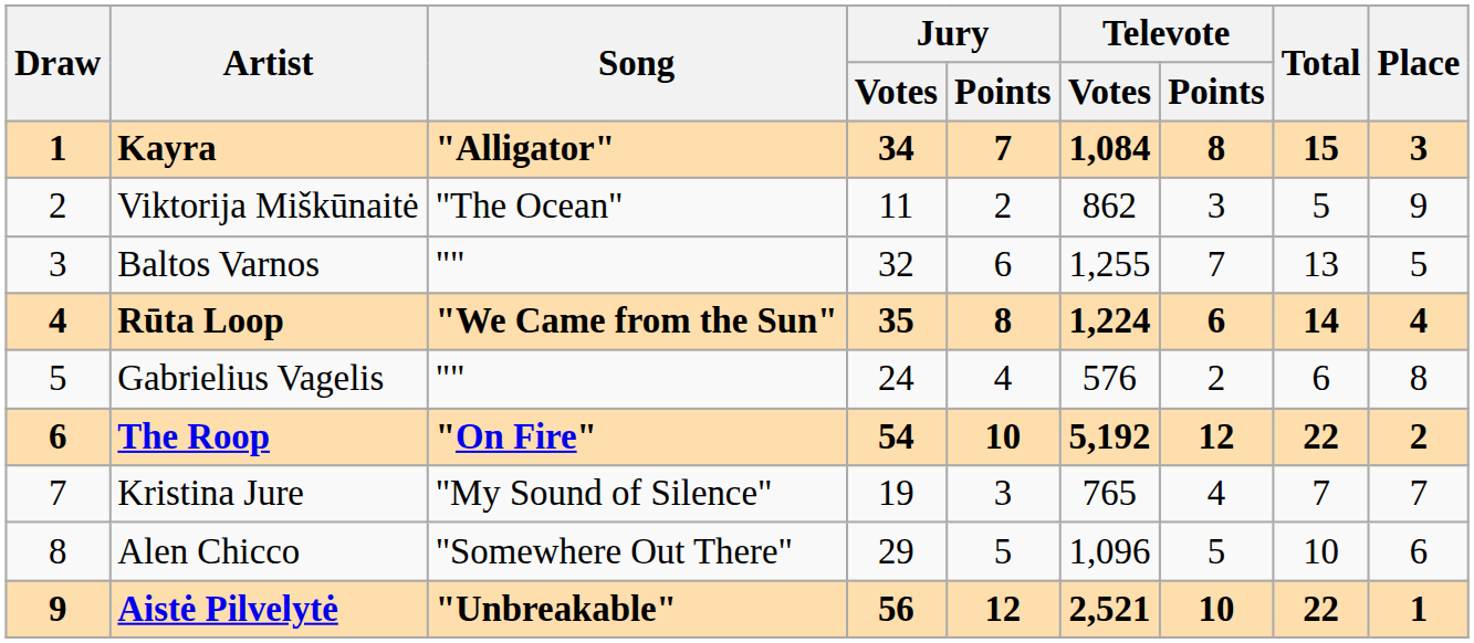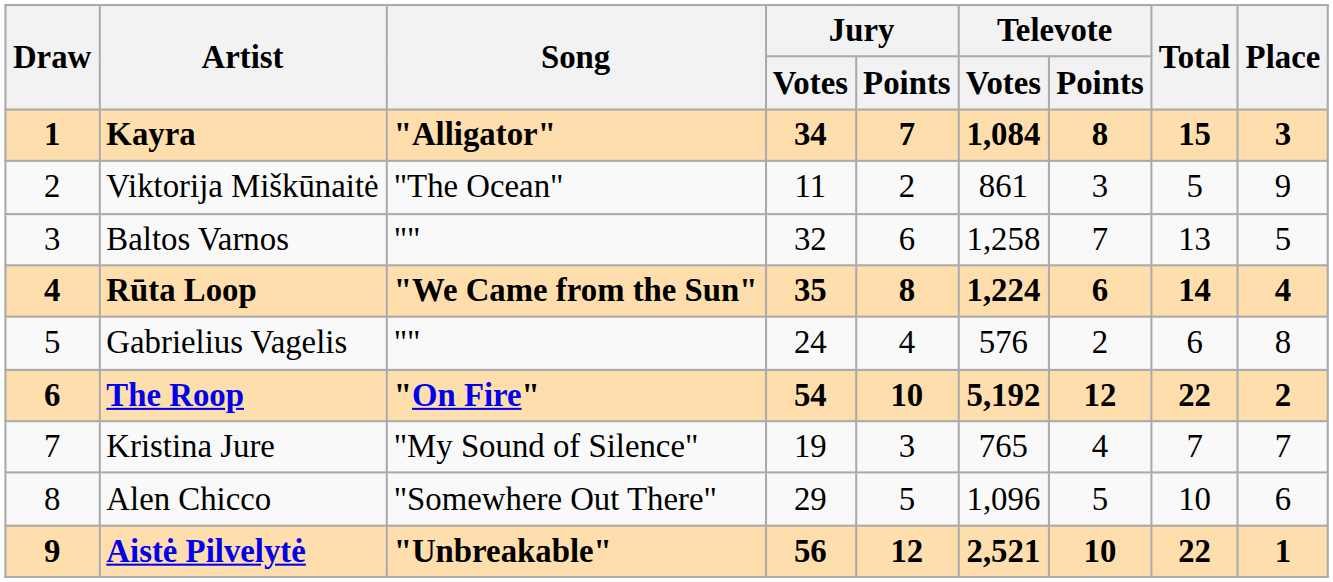Viktorija Miškūnaitė | Televote / Votes: 862 -> 861
Baltos Varnos | Televote / Votes: 1,255 -> 1,258
